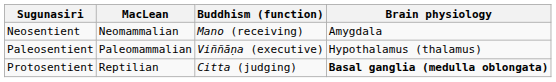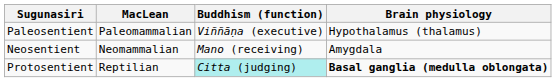rows swapped: Neosentient <-> Paleosentient
Protosentient | Buddhism (function): no background -> paleturquoise background
